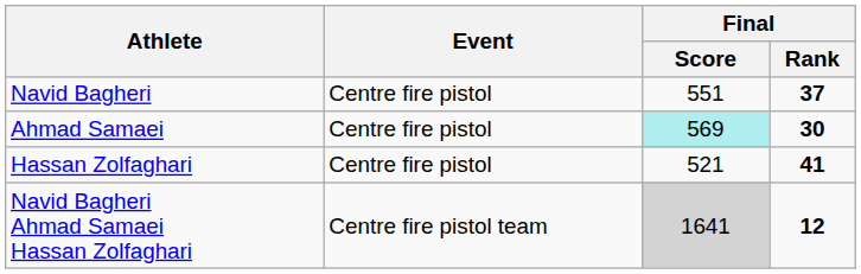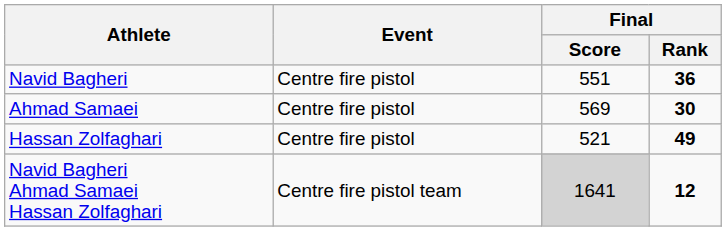Navid Bagheri | Final / Rank: 37 -> 36
Ahmad Samaei | Final / Score: paleturquoise background -> no background
Hassan Zolfaghari | Final / Rank: 41 -> 49
